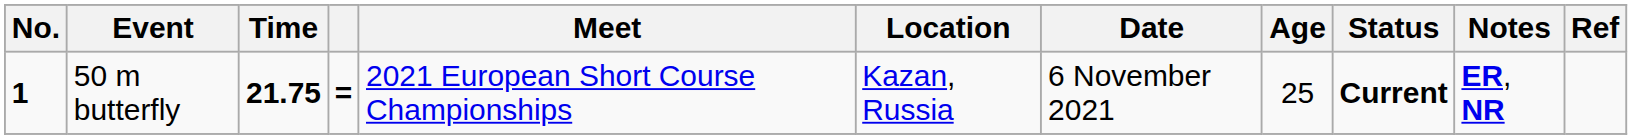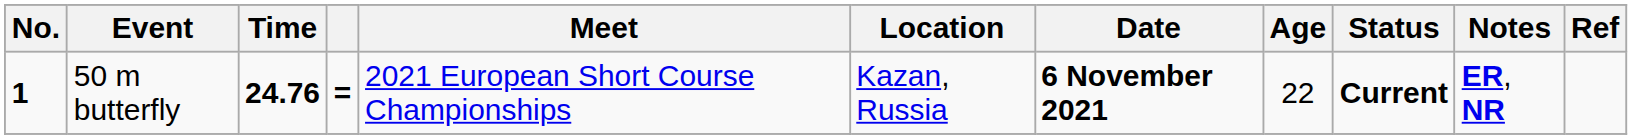50 m butterfly | Time: 21.75 -> 24.76
50 m butterfly | Date: normal -> bold
50 m butterfly | Age: 25 -> 22
